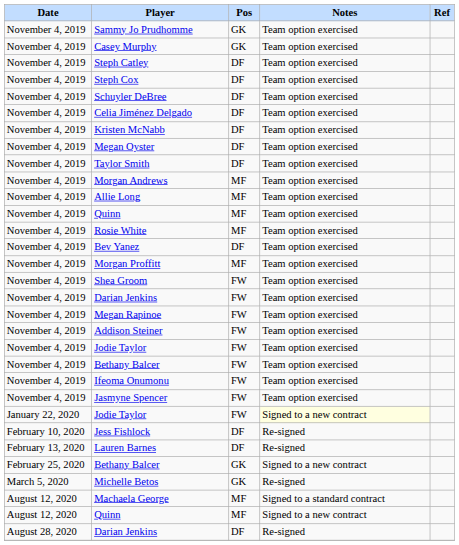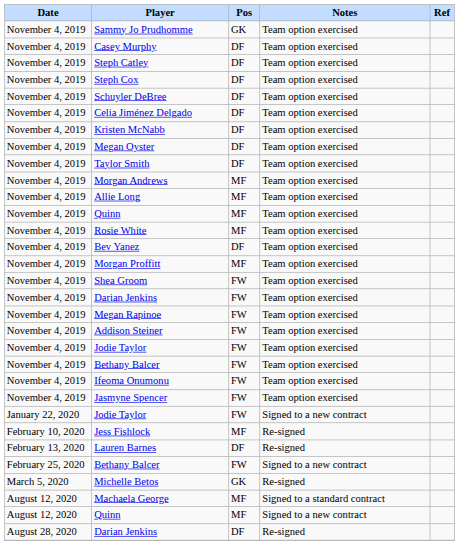Casey Murphy | Pos: GK -> DF
January 22, 2020 / Jodie Taylor | Notes: lightyellow background -> no background
Jess Fishlock | Pos: DF -> MF
February 25, 2020 / Bethany Balcer | Pos: GK -> FW
